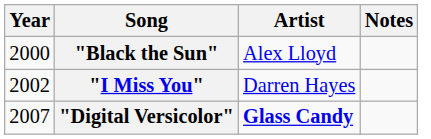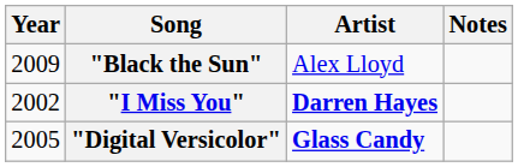"Black the Sun" | Year: 2000 -> 2009
"I Miss You" | Artist: normal -> bold
"Digital Versicolor" | Year: 2007 -> 2005
